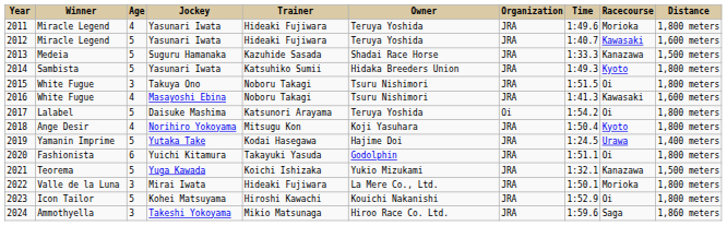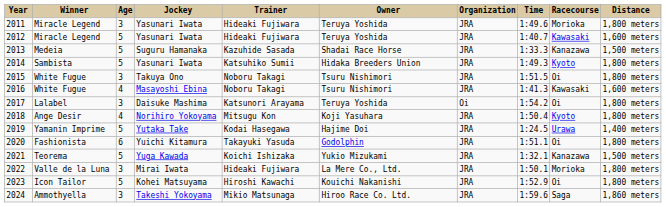2011 | Age: 4 -> 3
2017 | Age: 5 -> 3
